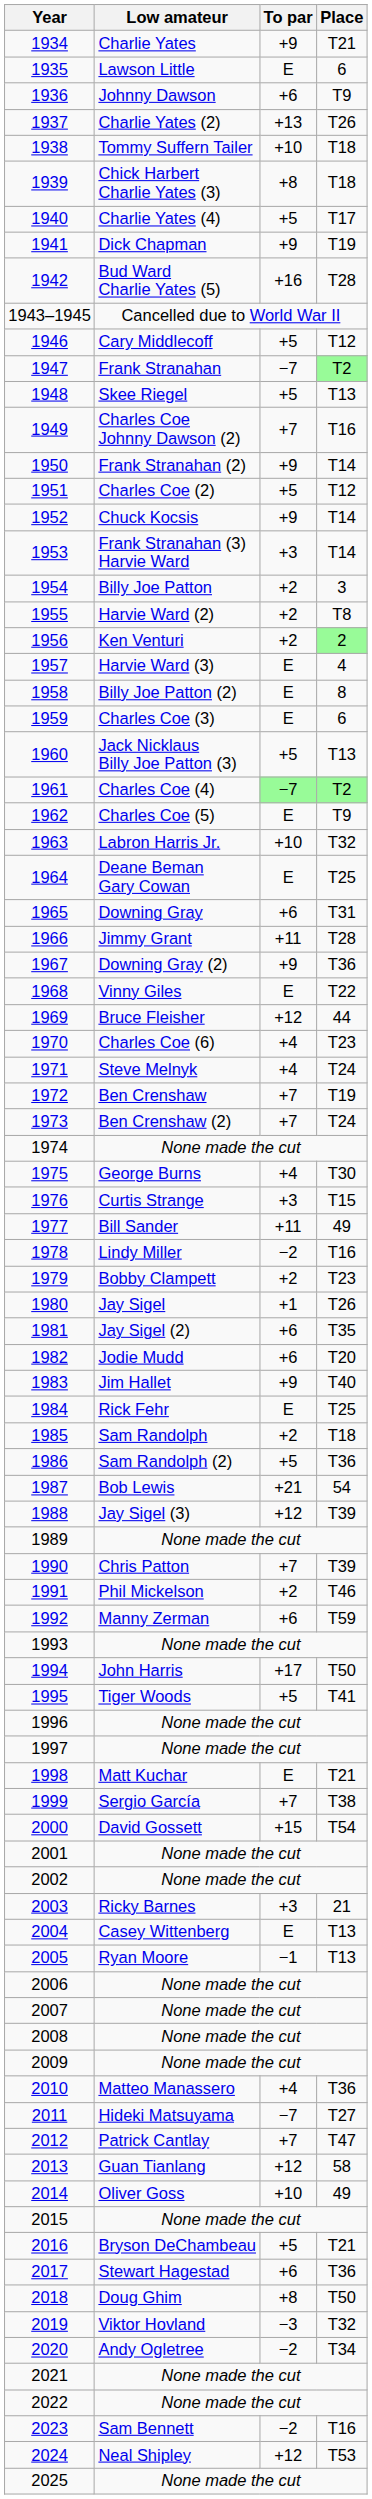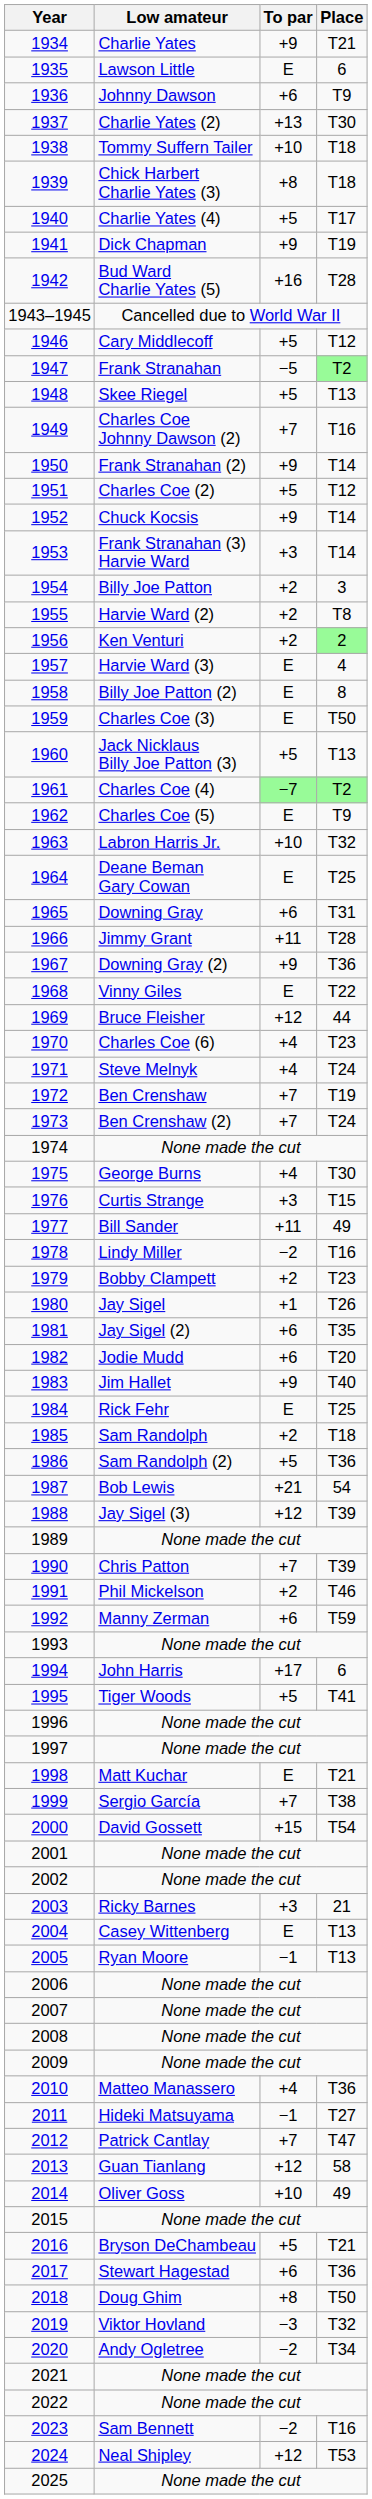1937 | Place: T26 -> T30
1947 | To par: −7 -> −5
1959 | Place: 6 -> T50
1994 | Place: T50 -> 6
2011 | To par: −7 -> −1
